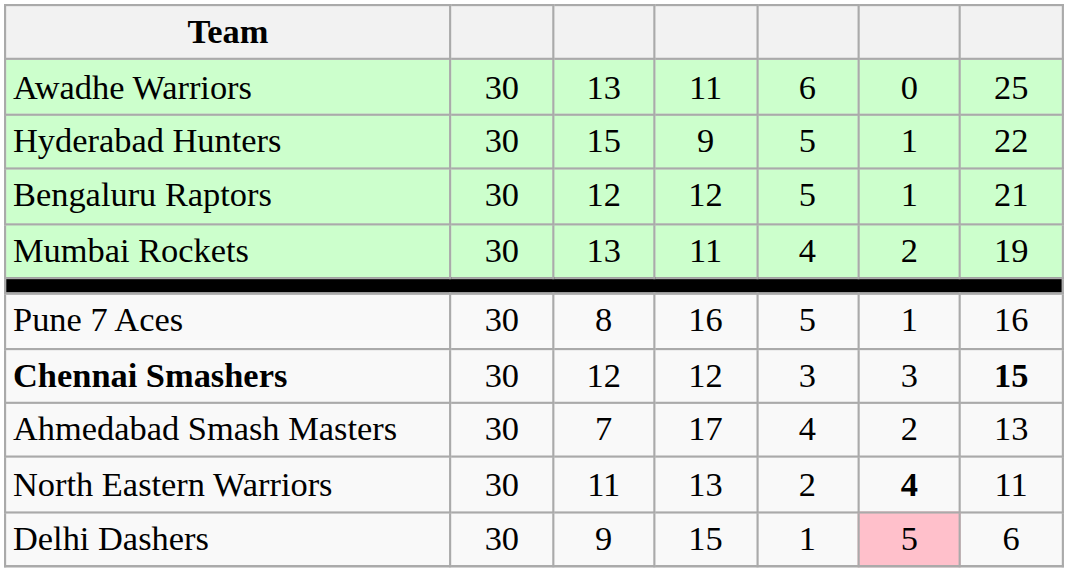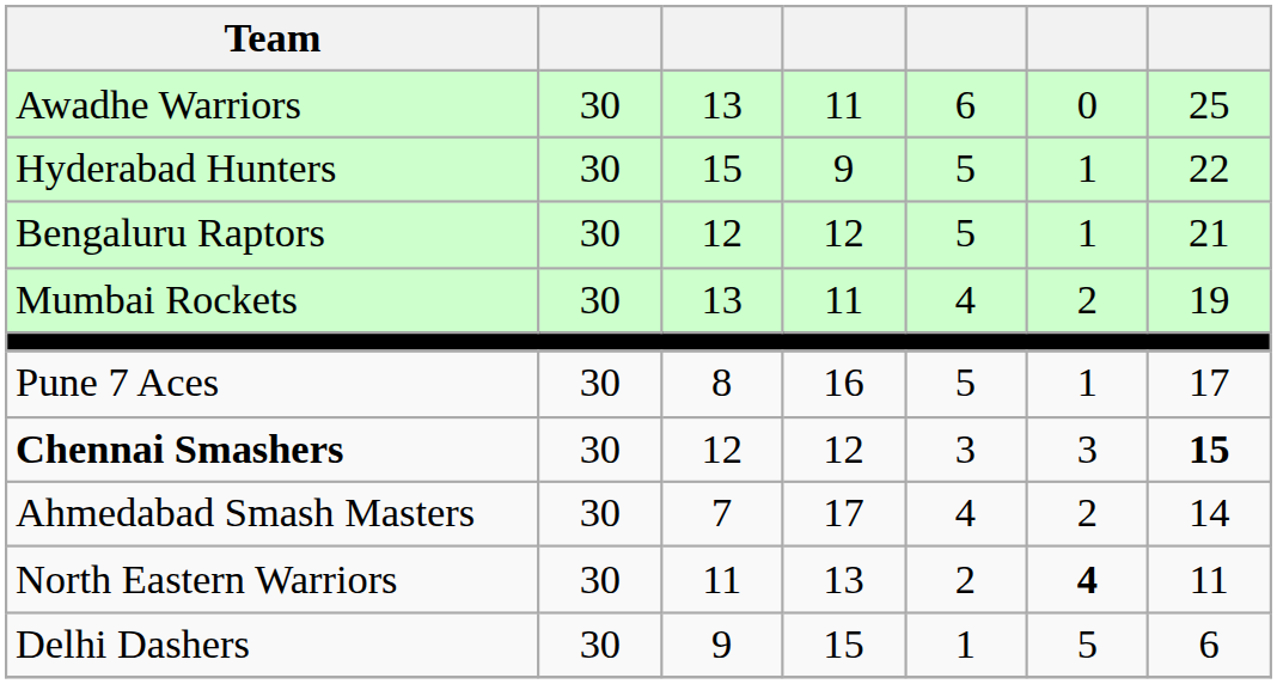Pune 7 Aces | column 7: 16 -> 17
Ahmedabad Smash Masters | column 7: 13 -> 14
Delhi Dashers | column 6: pink background -> no background
